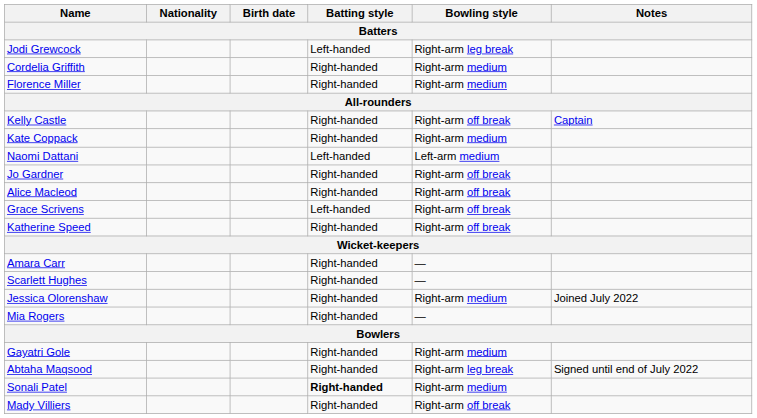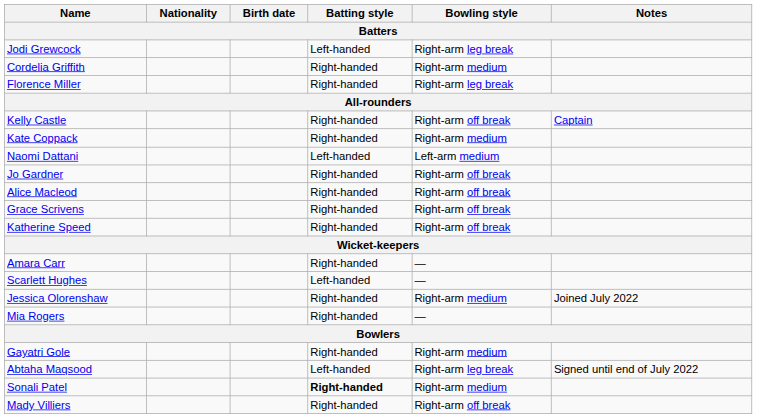Florence Miller | Bowling style: Right-arm medium -> Right-arm leg break
Grace Scrivens | Batting style: Left-handed -> Right-handed
Scarlett Hughes | Batting style: Right-handed -> Left-handed
Abtaha Maqsood | Batting style: Right-handed -> Left-handed
